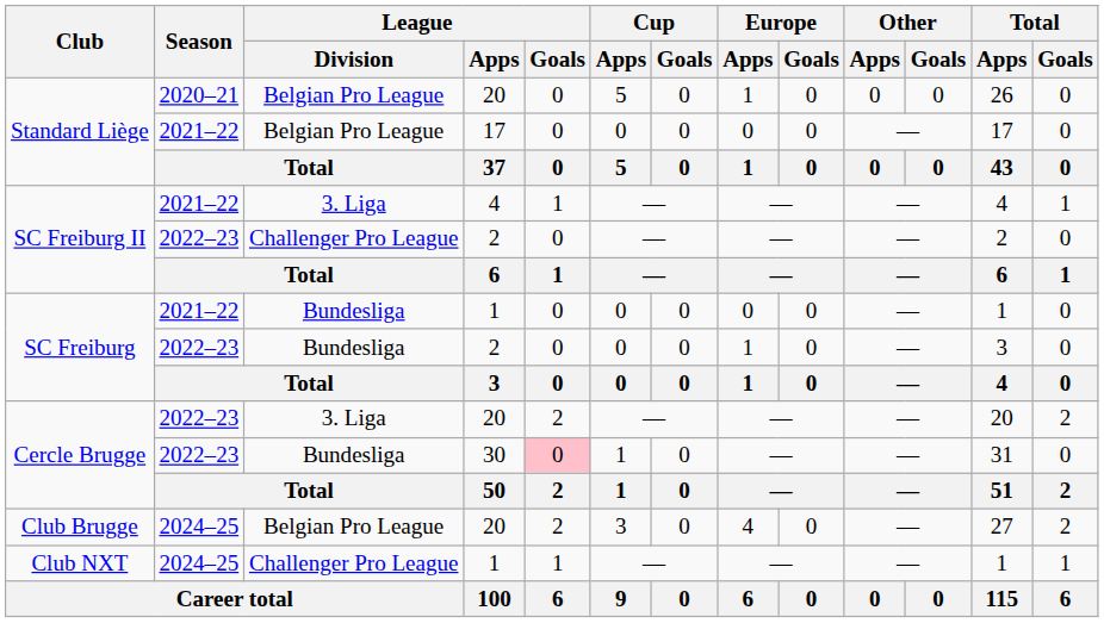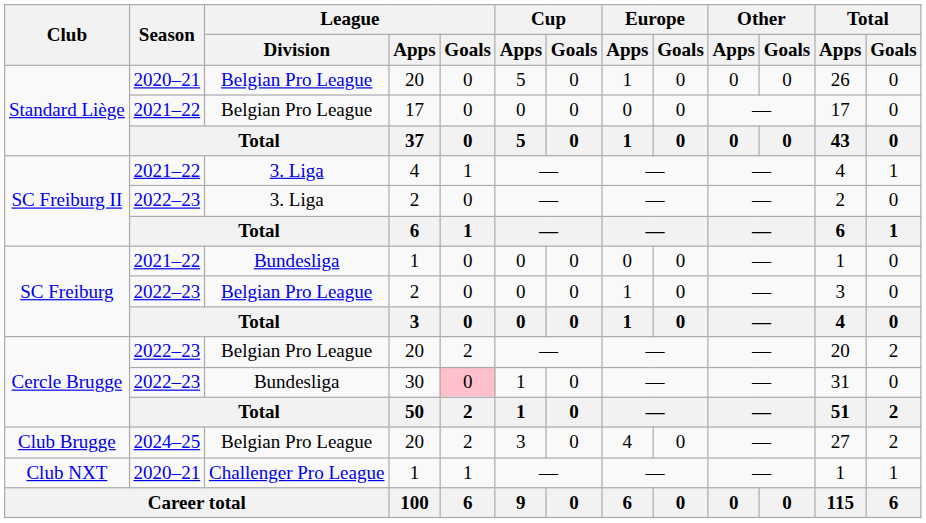SC Freiburg II / 2 | League / Division: Challenger Pro League -> 3. Liga
SC Freiburg / 2 | League / Division: Bundesliga -> Belgian Pro League
Cercle Brugge / 20 | League / Division: 3. Liga -> Belgian Pro League
Club NXT | Season: 2024–25 -> 2020–21
